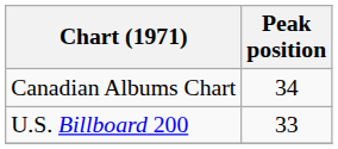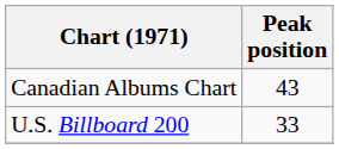Canadian Albums Chart | Peak position: 34 -> 43
